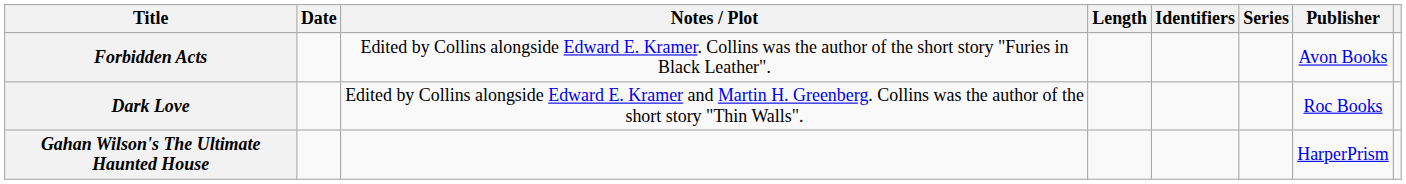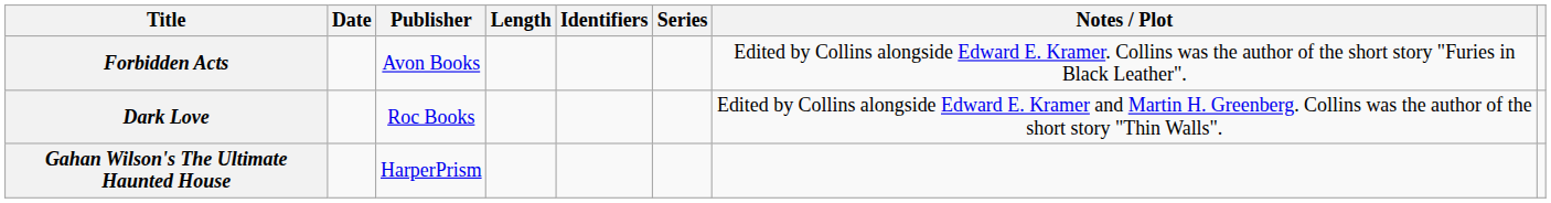columns swapped: Publisher <-> Notes / Plot
